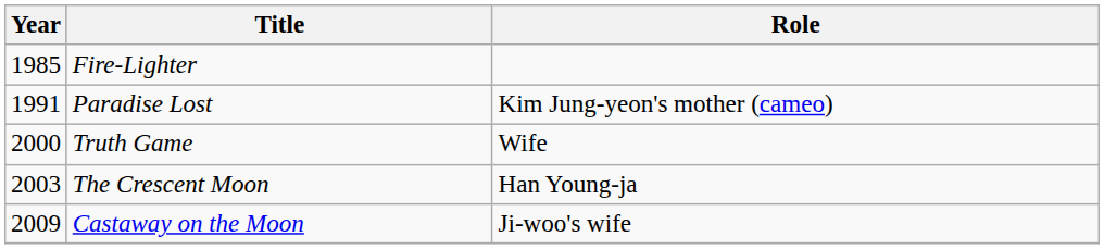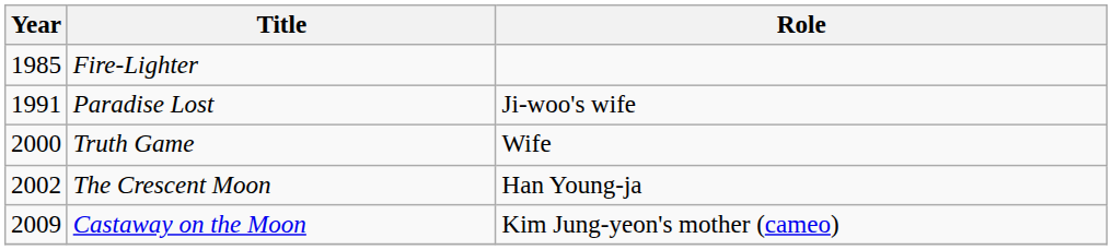Paradise Lost | Role: Kim Jung-yeon's mother (cameo) -> Ji-woo's wife
The Crescent Moon | Year: 2003 -> 2002
Castaway on the Moon | Role: Ji-woo's wife -> Kim Jung-yeon's mother (cameo)
